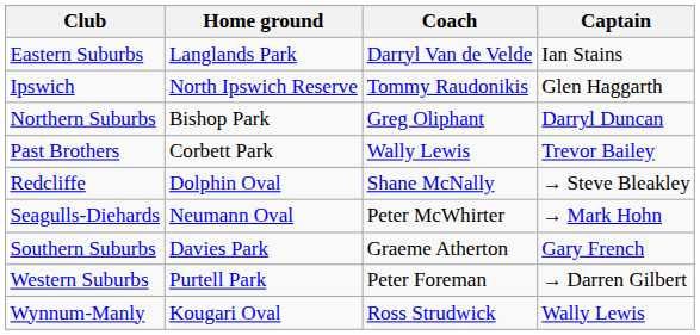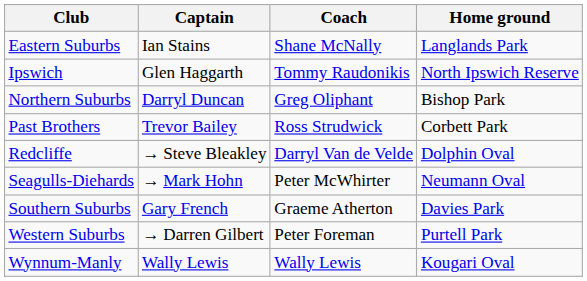columns swapped: Home ground <-> Captain
Eastern Suburbs | Coach: Darryl Van de Velde -> Shane McNally
Past Brothers | Coach: Wally Lewis -> Ross Strudwick
Redcliffe | Coach: Shane McNally -> Darryl Van de Velde
Wynnum-Manly | Coach: Ross Strudwick -> Wally Lewis
